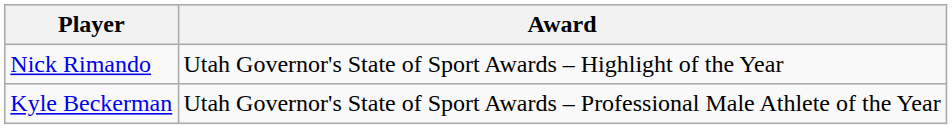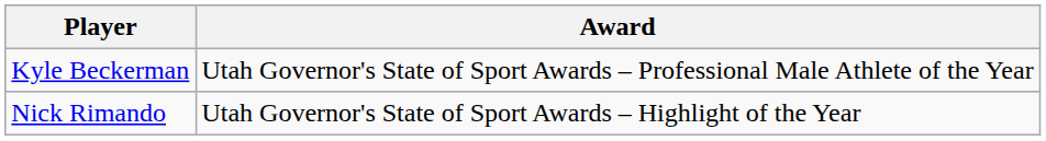rows swapped: Nick Rimando <-> Kyle Beckerman
